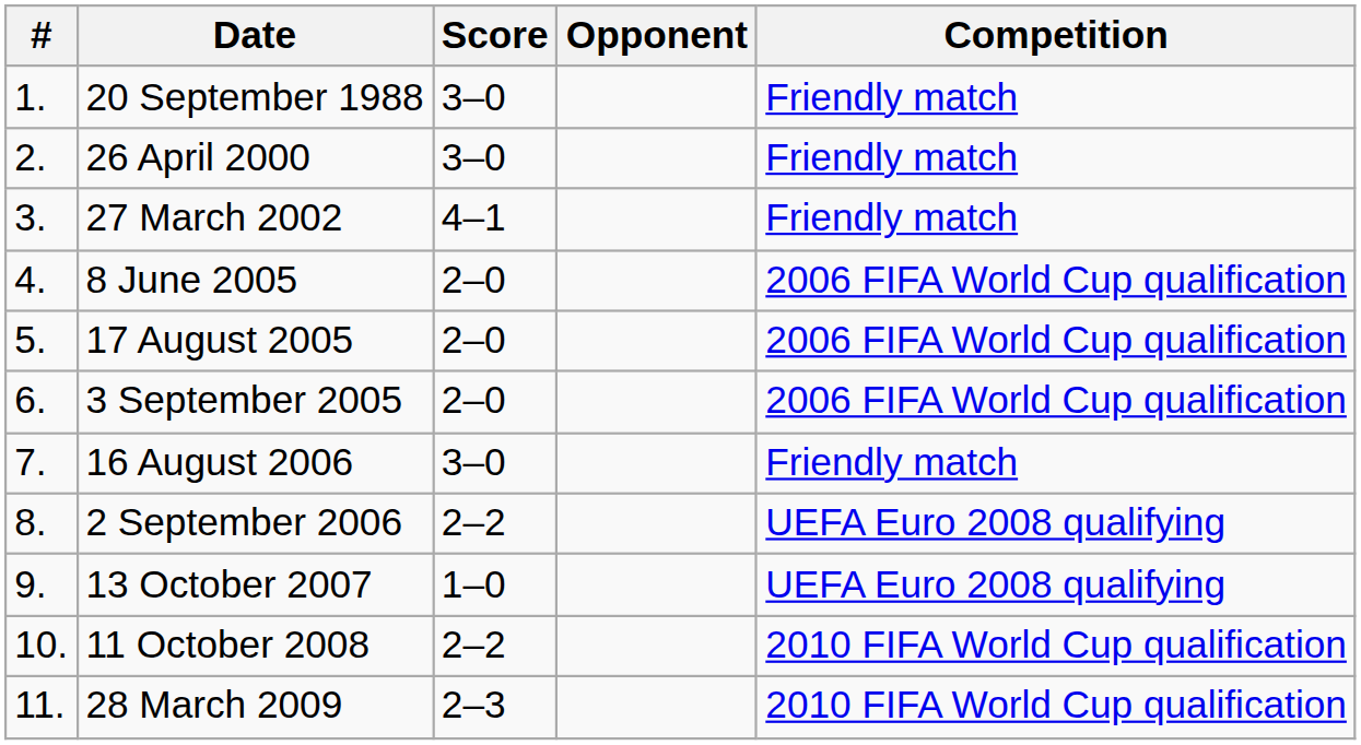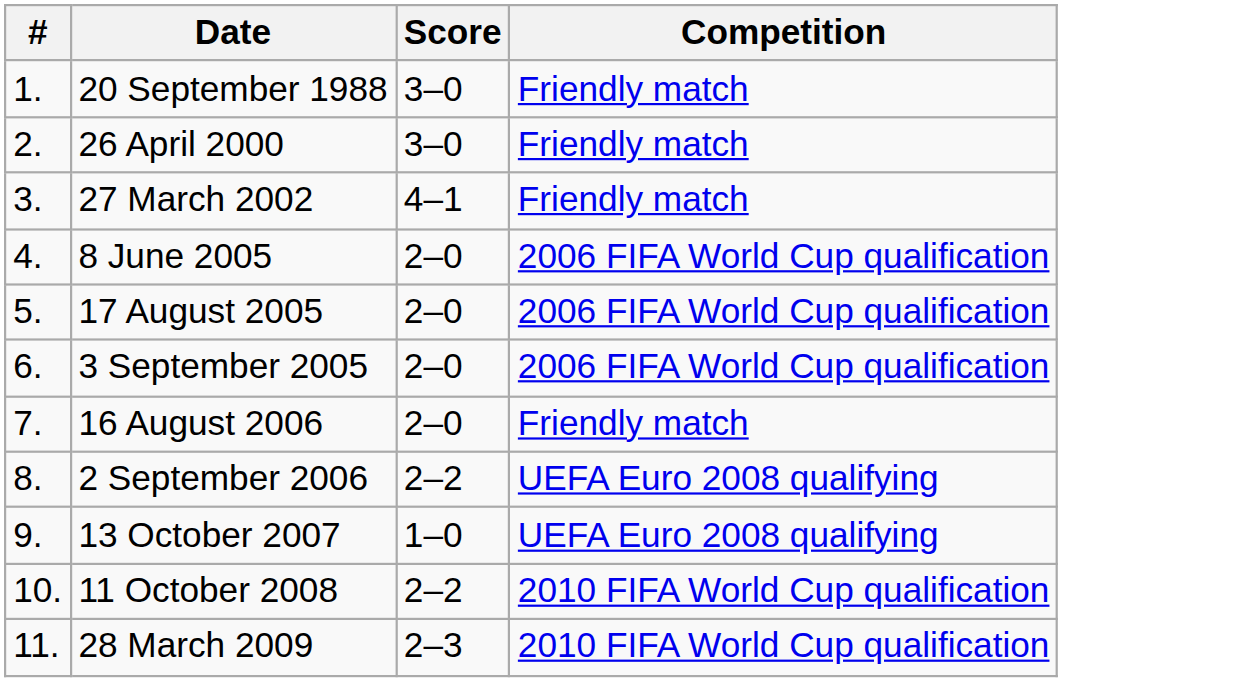- column: Opponent
16 August 2006 | Score: 3–0 -> 2–0
